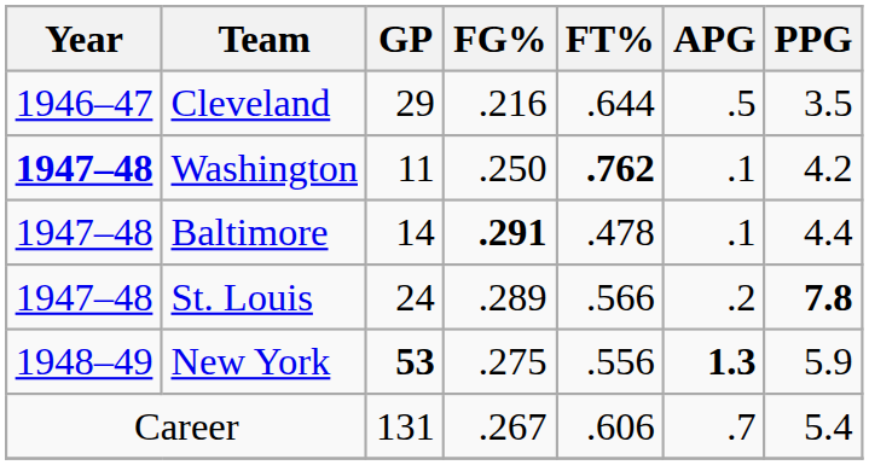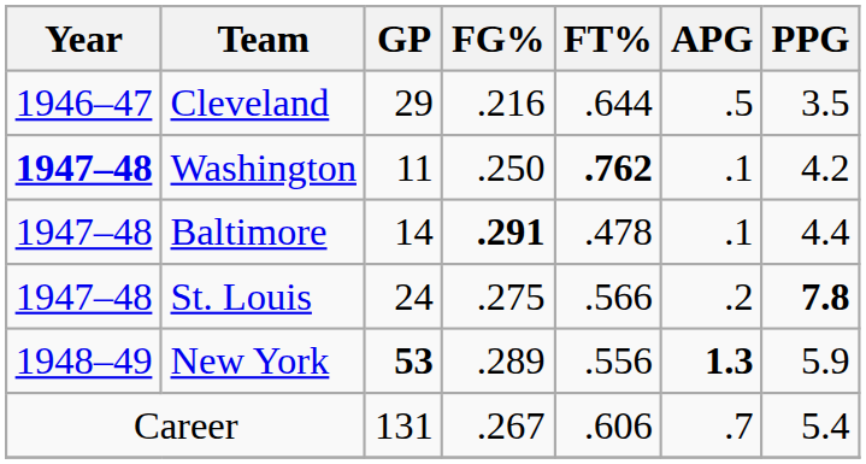St. Louis | FG%: .289 -> .275
New York | FG%: .275 -> .289
